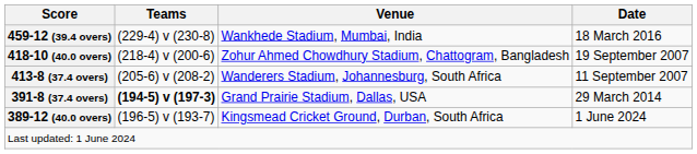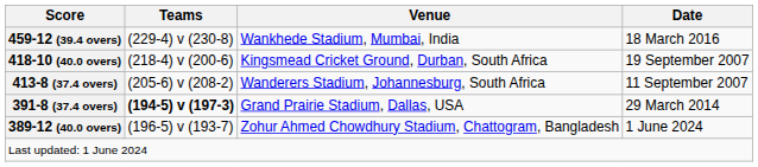418-10 (40.0 overs) | Venue: Zohur Ahmed Chowdhury Stadium, Chattogram, Bangladesh -> Kingsmead Cricket Ground, Durban, South Africa
389-12 (40.0 overs) | Venue: Kingsmead Cricket Ground, Durban, South Africa -> Zohur Ahmed Chowdhury Stadium, Chattogram, Bangladesh
